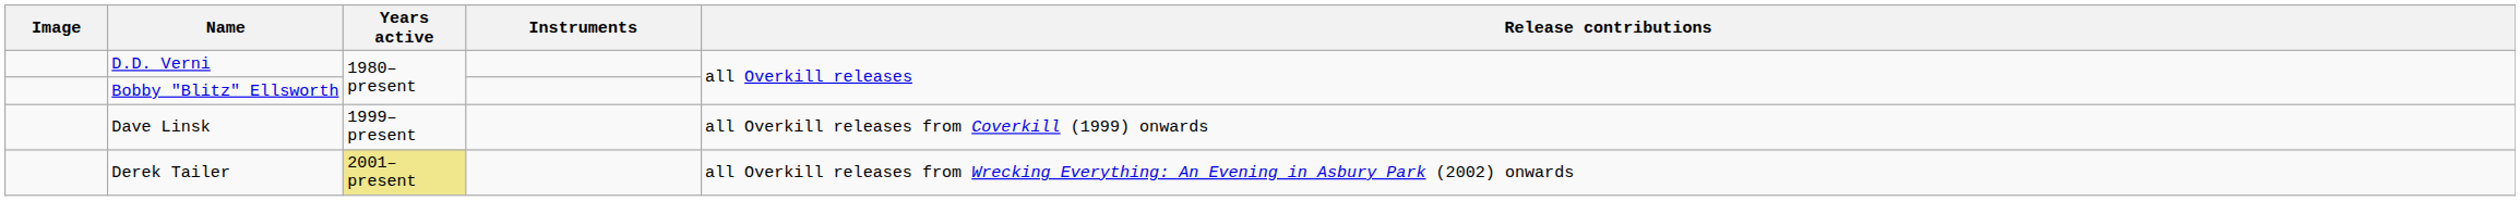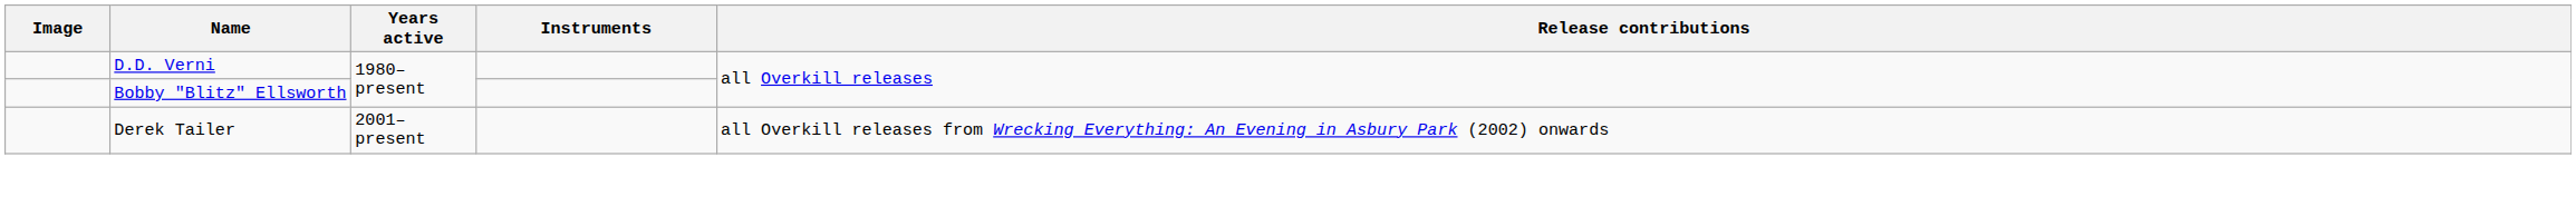- row: Dave Linsk | 1999–present | all Overkill releases from Coverkill (1999) onwards
Derek Tailer | Years active: khaki background -> no background
